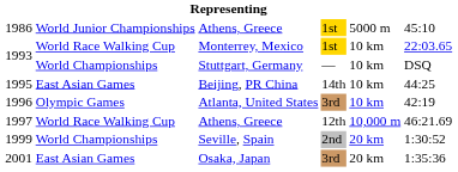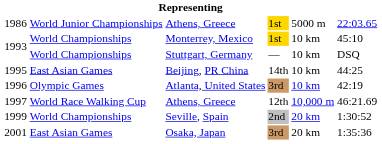1986 | column 6: 45:10 -> 22:03.65
1993 / Monterrey, Mexico | column 2: World Race Walking Cup -> World Championships
1993 / Monterrey, Mexico | column 6: 22:03.65 -> 45:10
